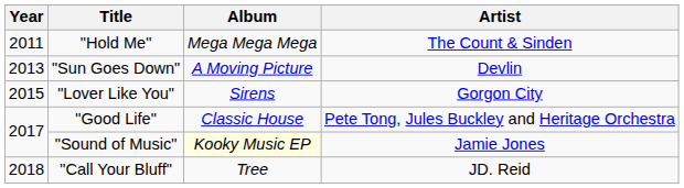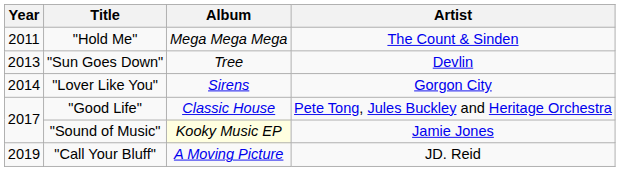"Sun Goes Down" | Album: A Moving Picture -> Tree
"Lover Like You" | Year: 2015 -> 2014
"Call Your Bluff" | Year: 2018 -> 2019
"Call Your Bluff" | Album: Tree -> A Moving Picture
